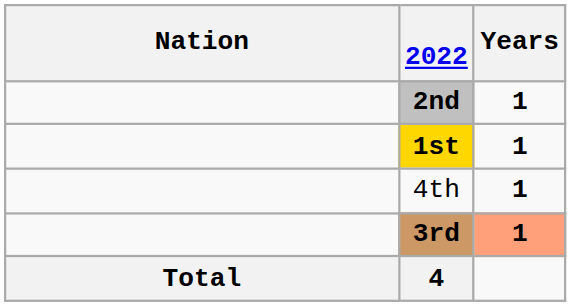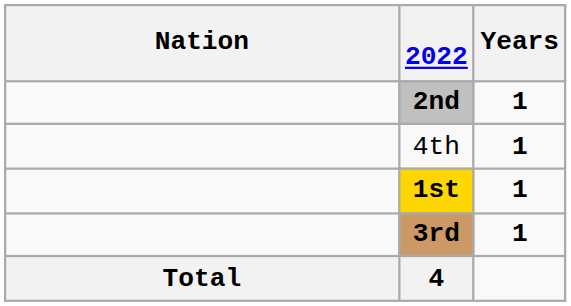rows swapped: 1st <-> 4th
3rd | Years: lightsalmon background -> no background
